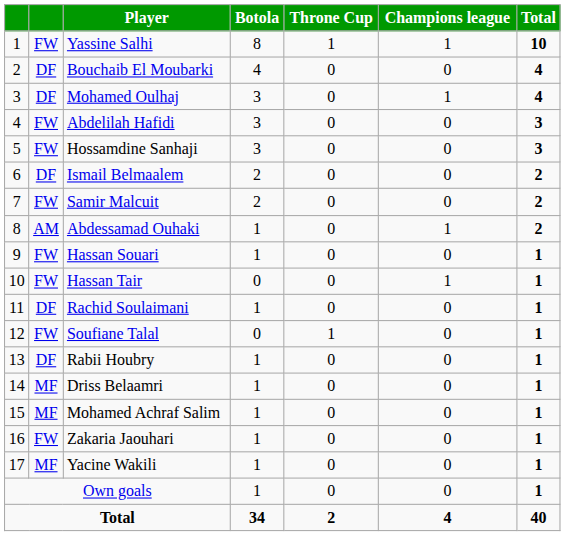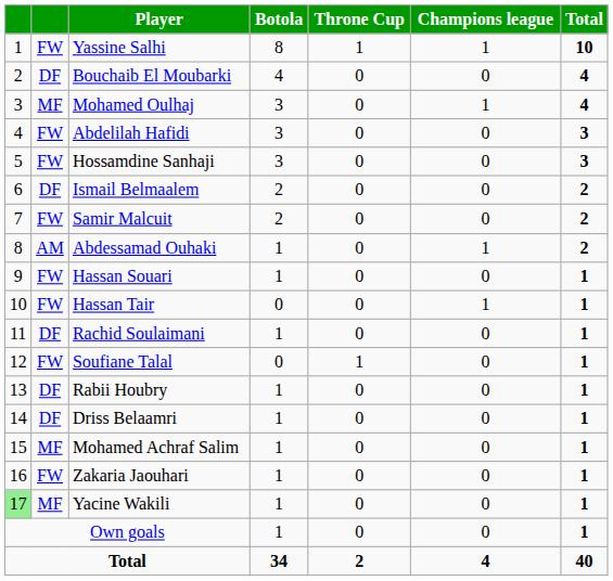Mohamed Oulhaj | column 2: DF -> MF
Driss Belaamri | column 2: MF -> DF
Yacine Wakili | column 1: no background -> lightgreen background
